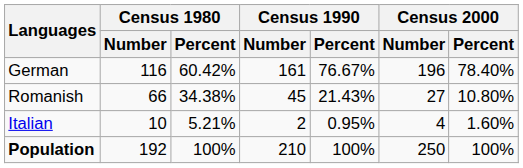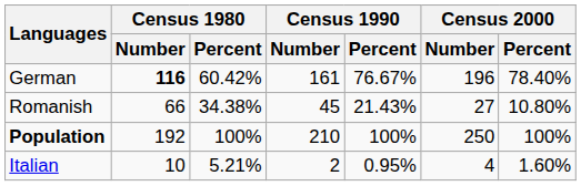German | Census 1980 / Number: normal -> bold
rows swapped: Italian <-> Population
